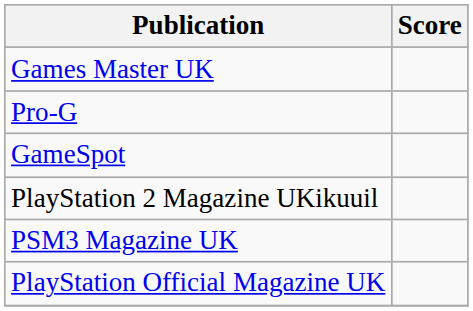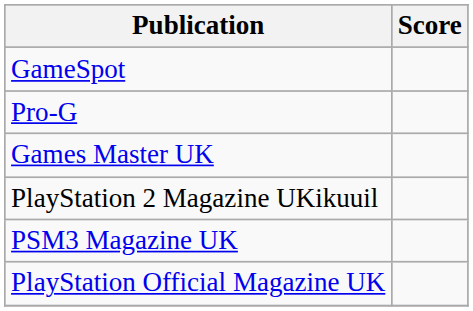rows swapped: GameSpot <-> Games Master UK
